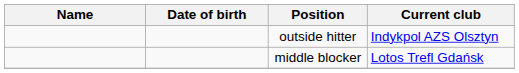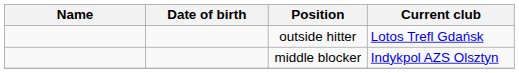outside hitter | Current club: Indykpol AZS Olsztyn -> Lotos Trefl Gdańsk
middle blocker | Current club: Lotos Trefl Gdańsk -> Indykpol AZS Olsztyn
